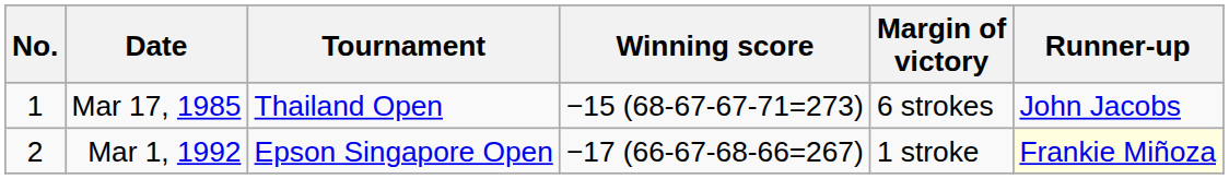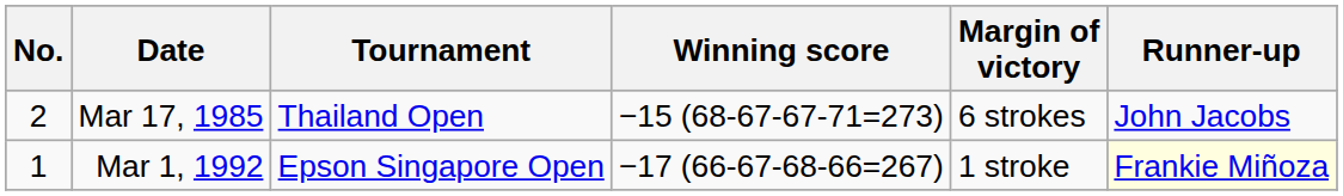Mar 17, 1985 | No.: 1 -> 2
Mar 1, 1992 | No.: 2 -> 1
